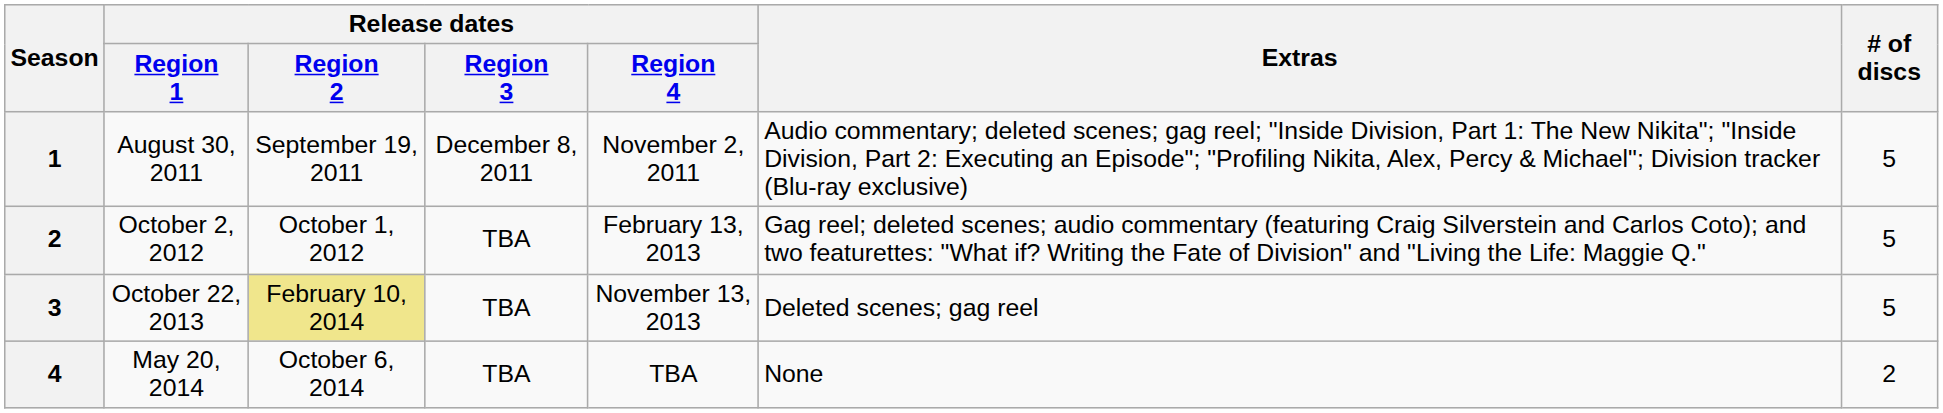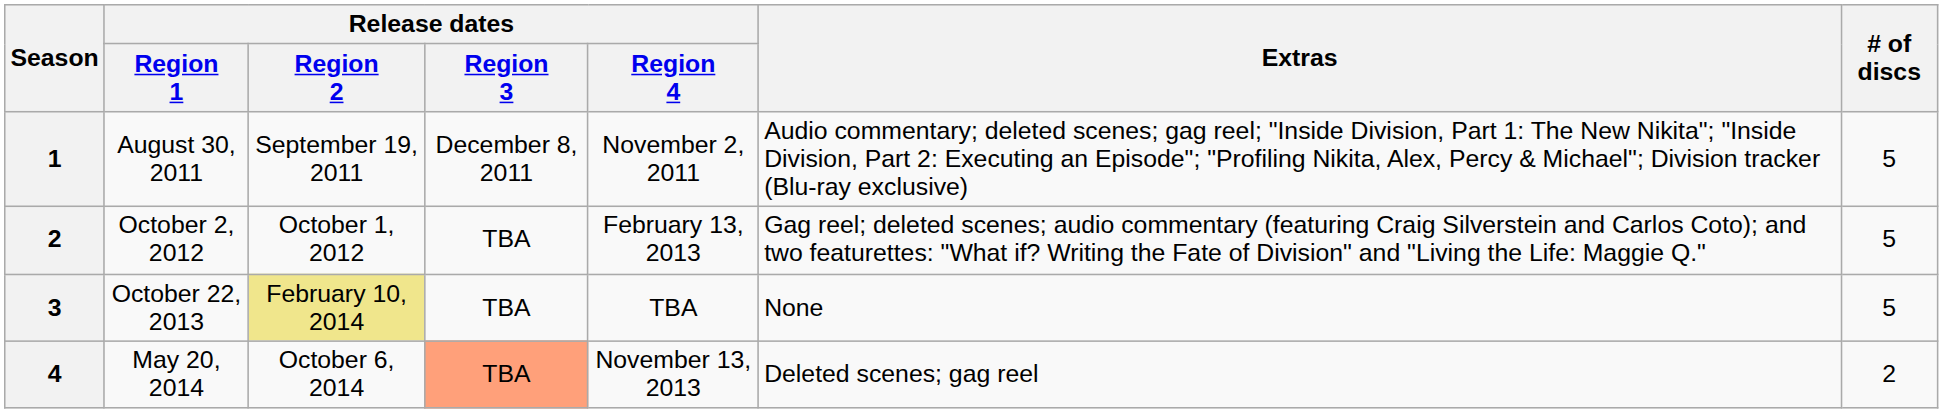October 22, 2013 | Release dates / Region 4: November 13, 2013 -> TBA
October 22, 2013 | Extras: Deleted scenes; gag reel -> None
May 20, 2014 | Release dates / Region 3: no background -> lightsalmon background
May 20, 2014 | Release dates / Region 4: TBA -> November 13, 2013
May 20, 2014 | Extras: None -> Deleted scenes; gag reel
